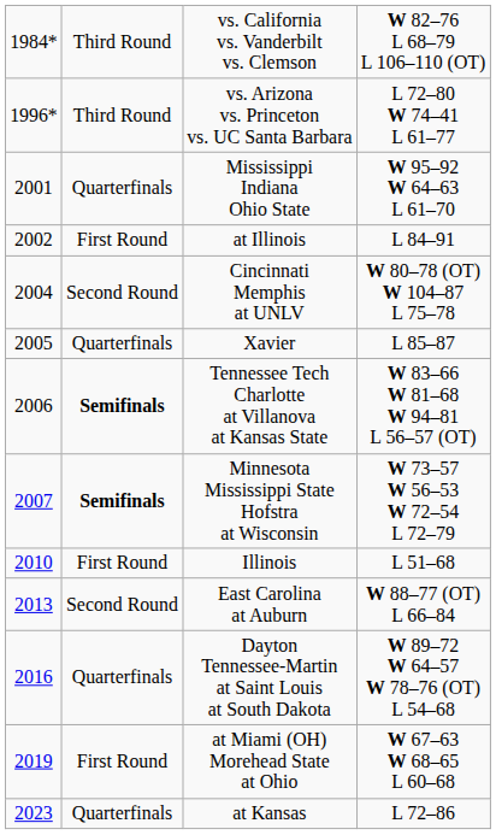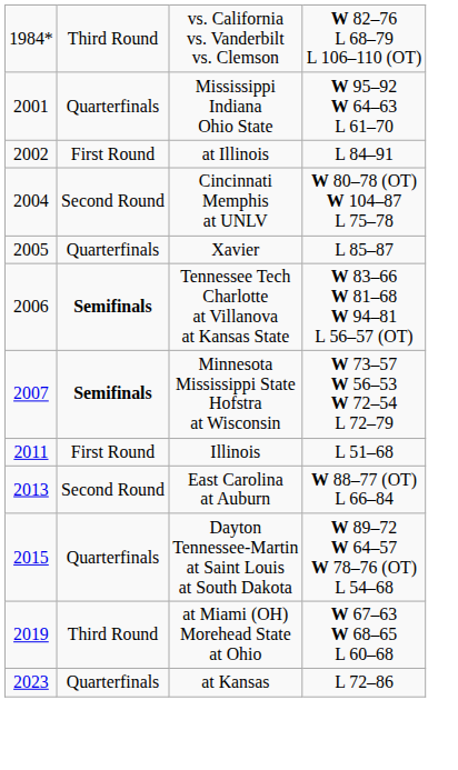- row: 1996* | Third Round | vs. Arizona vs. Princeton vs. UC Santa Barbara | L 72–80 W 74–41 L 61–77
Illinois | column 1: 2010 -> 2011
Dayton Tennessee-Martin at Saint Louis at South Dakota | column 1: 2016 -> 2015
at Miami (OH) Morehead State at Ohio | column 2: First Round -> Third Round
